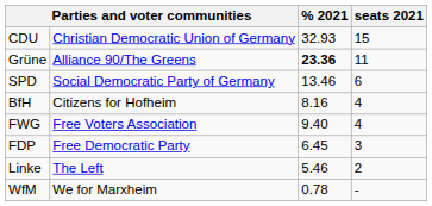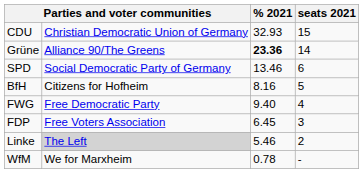Grüne | seats 2021: 11 -> 14
BfH | seats 2021: 4 -> 5
FWG | column 2: Free Voters Association -> Free Democratic Party
FDP | column 2: Free Democratic Party -> Free Voters Association
Linke | column 2: no background -> lightgrey background
